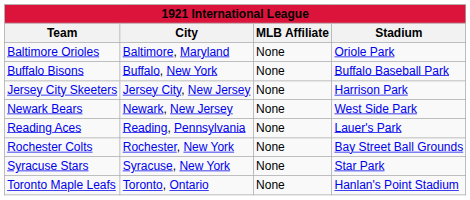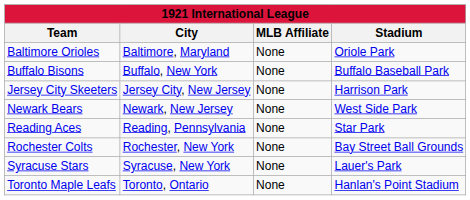Reading Aces | Stadium: Lauer's Park -> Star Park
Syracuse Stars | Stadium: Star Park -> Lauer's Park
